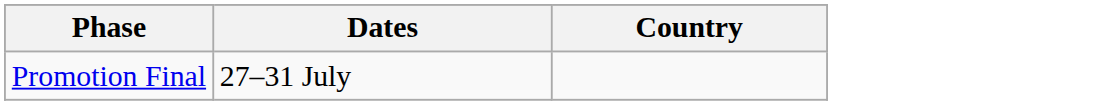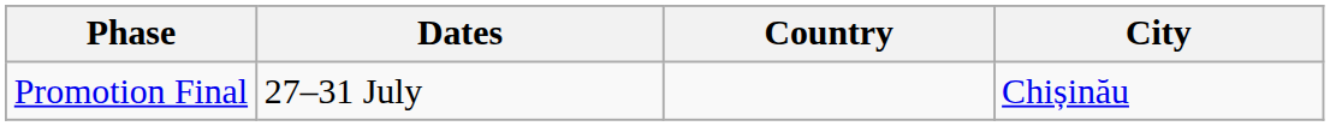+ column: City | Chișinău
